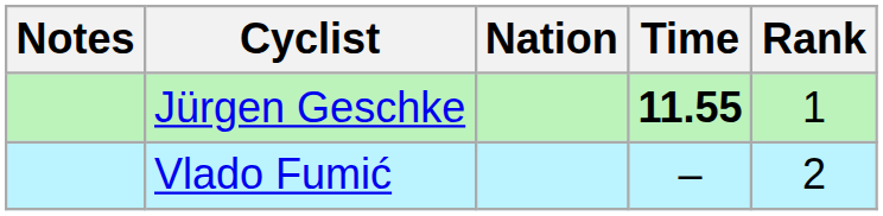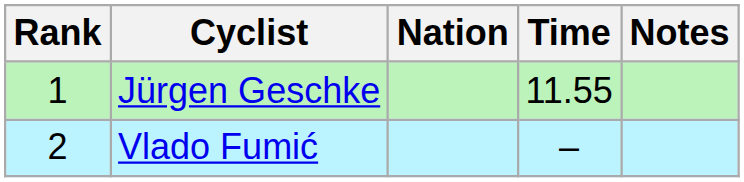columns swapped: Rank <-> Notes
Jürgen Geschke | Time: bold -> normal
